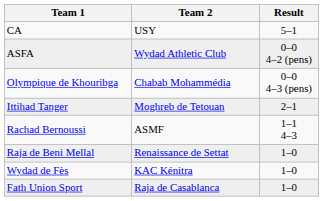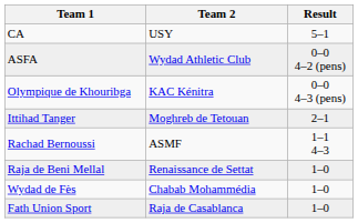Olympique de Khouribga | Team 2: Chabab Mohammédia -> KAC Kénitra
Wydad de Fès | Team 2: KAC Kénitra -> Chabab Mohammédia
